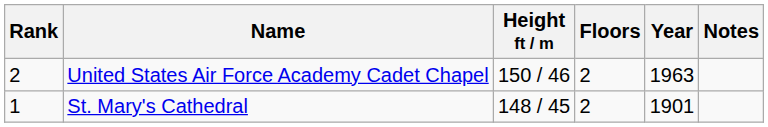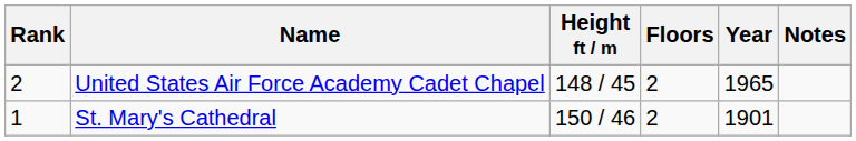United States Air Force Academy Cadet Chapel | Height ft / m: 150 / 46 -> 148 / 45
United States Air Force Academy Cadet Chapel | Year: 1963 -> 1965
St. Mary's Cathedral | Height ft / m: 148 / 45 -> 150 / 46
